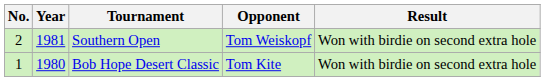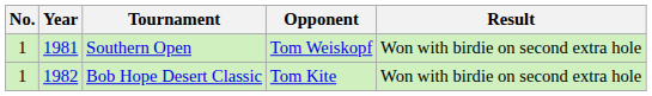Southern Open | No.: 2 -> 1
Bob Hope Desert Classic | Year: 1980 -> 1982
